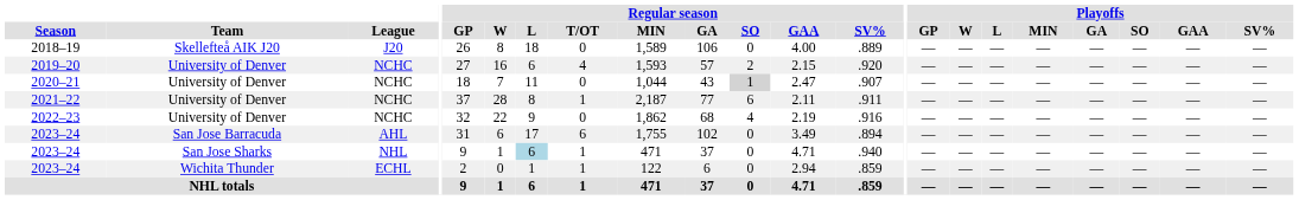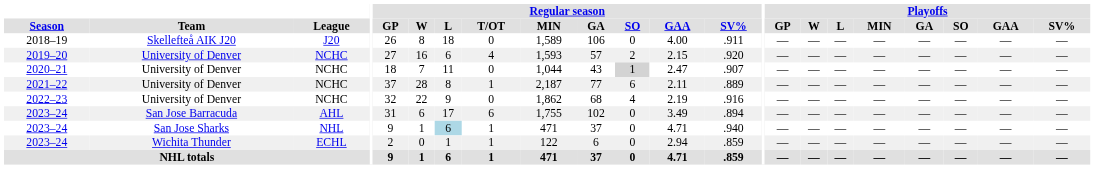2018–19 | Regular season / SV%: .889 -> .911
2021–22 | Regular season / SV%: .911 -> .889
